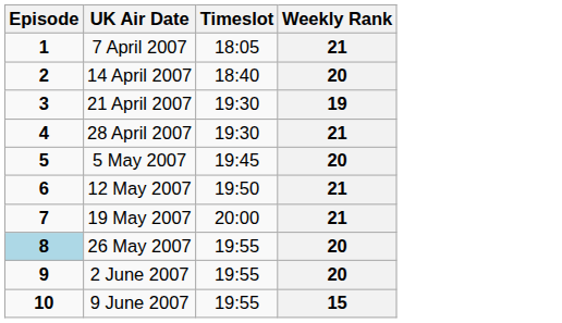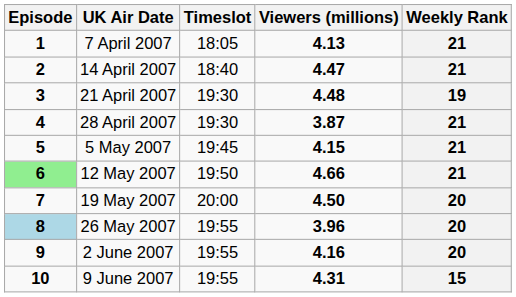+ column: Viewers (millions) | 4.13 | 4.47 | 4.48 | 3.87 | 4.15 | 4.66 | 4.50 | 3.96 | 4.16 | 4.31
14 April 2007 | Weekly Rank: 20 -> 21
5 May 2007 | Weekly Rank: 20 -> 21
12 May 2007 | Episode: no background -> lightgreen background
19 May 2007 | Weekly Rank: 21 -> 20
